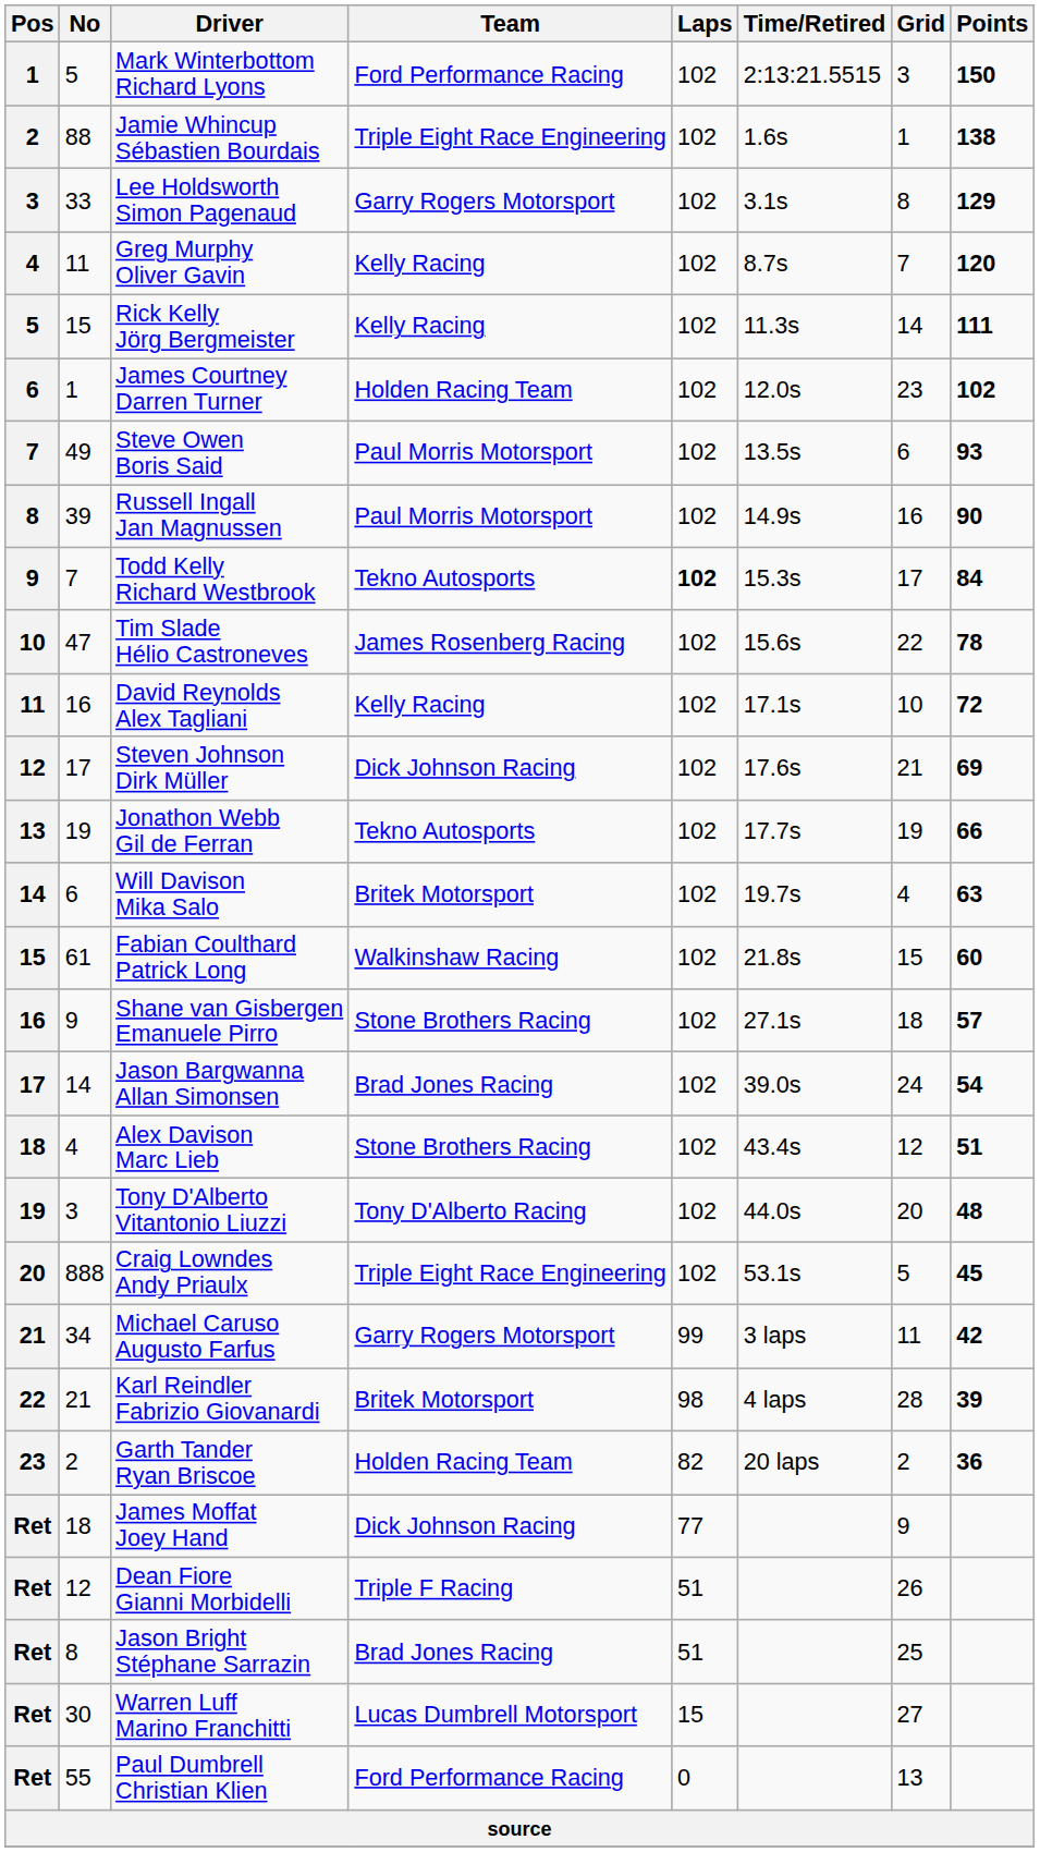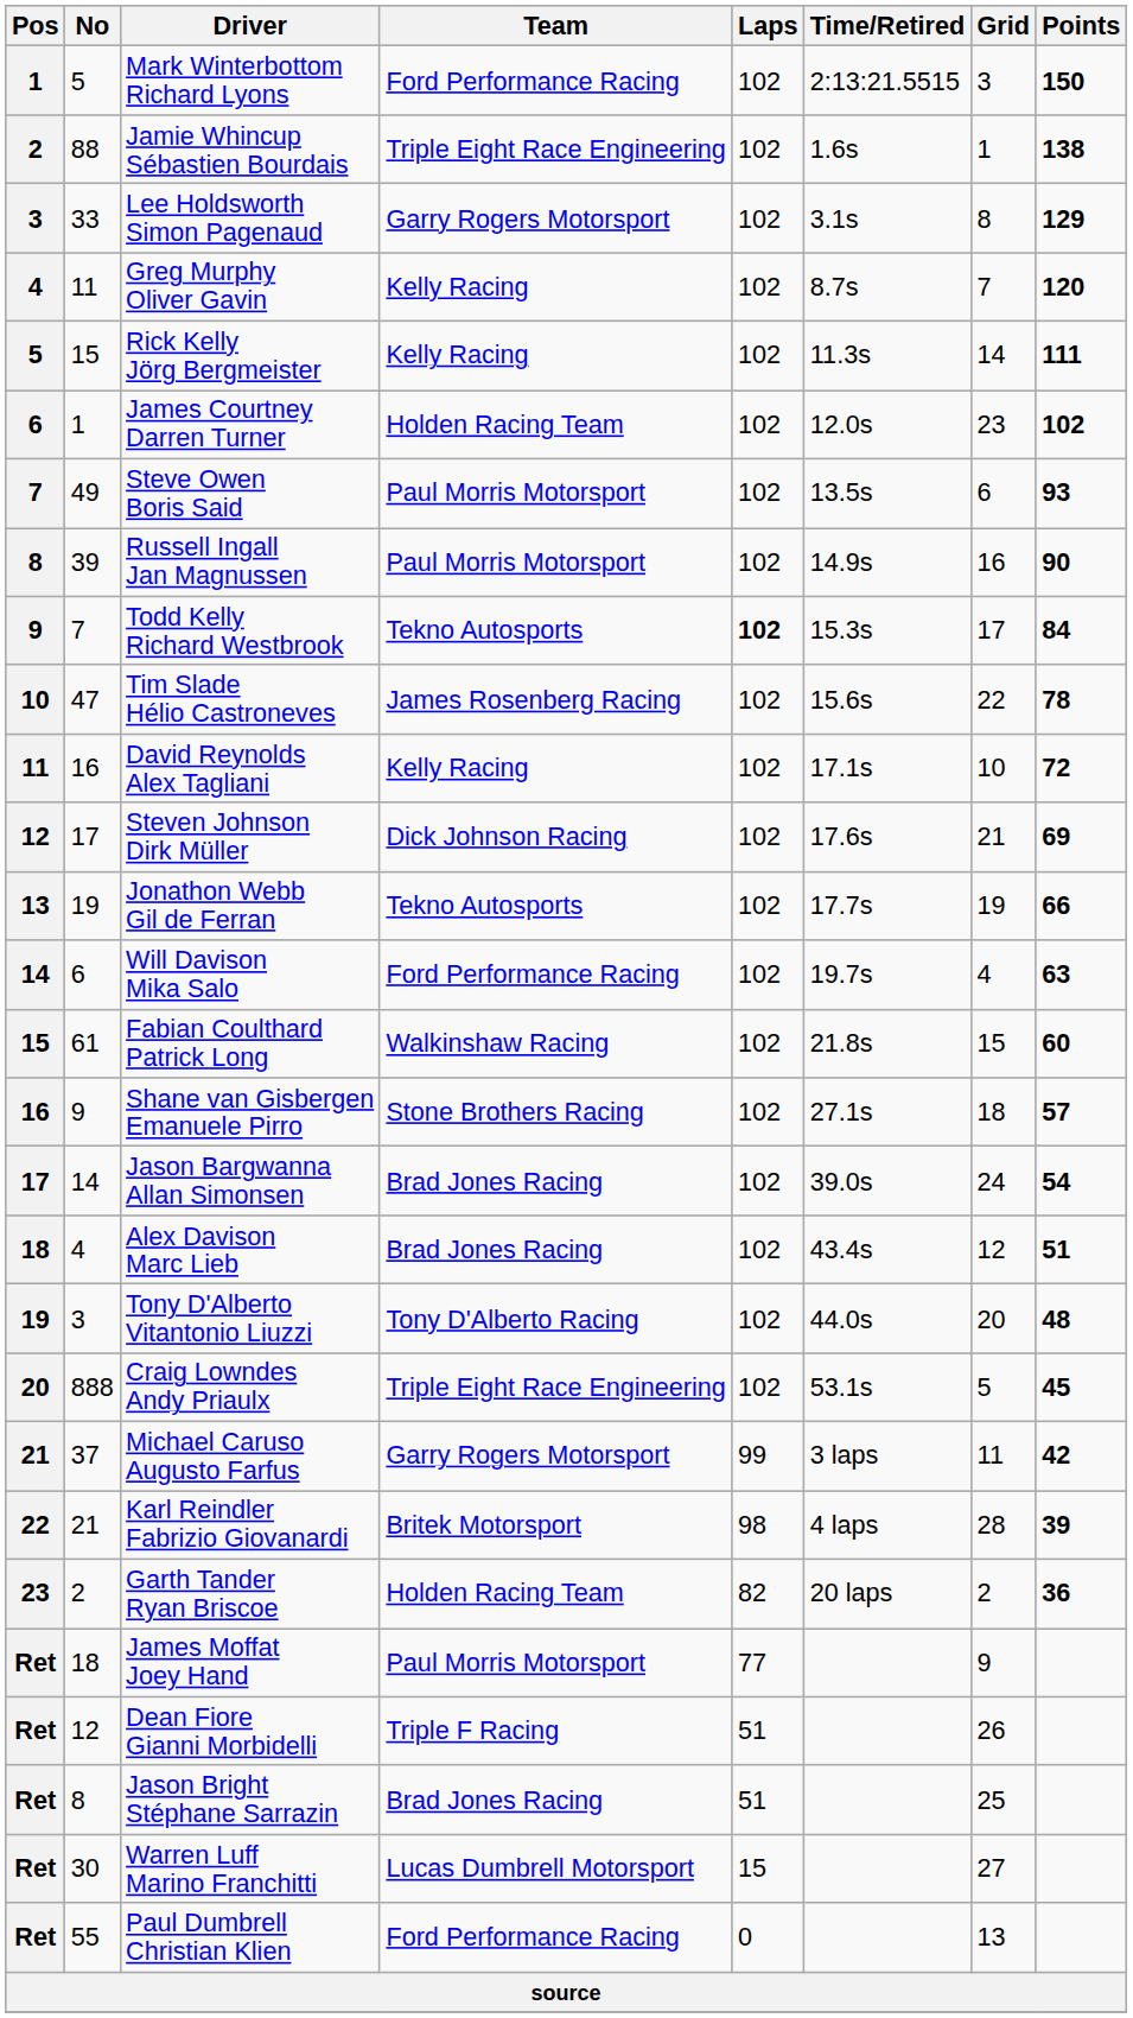Will Davison Mika Salo | Team: Britek Motorsport -> Ford Performance Racing
Alex Davison Marc Lieb | Team: Stone Brothers Racing -> Brad Jones Racing
Michael Caruso Augusto Farfus | No: 34 -> 37
James Moffat Joey Hand | Team: Dick Johnson Racing -> Paul Morris Motorsport
